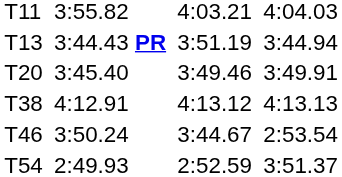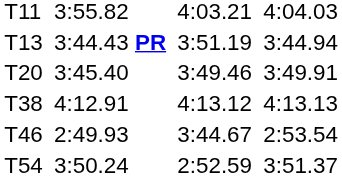T46 | column 3: 3:50.24 -> 2:49.93
T54 | column 3: 2:49.93 -> 3:50.24
